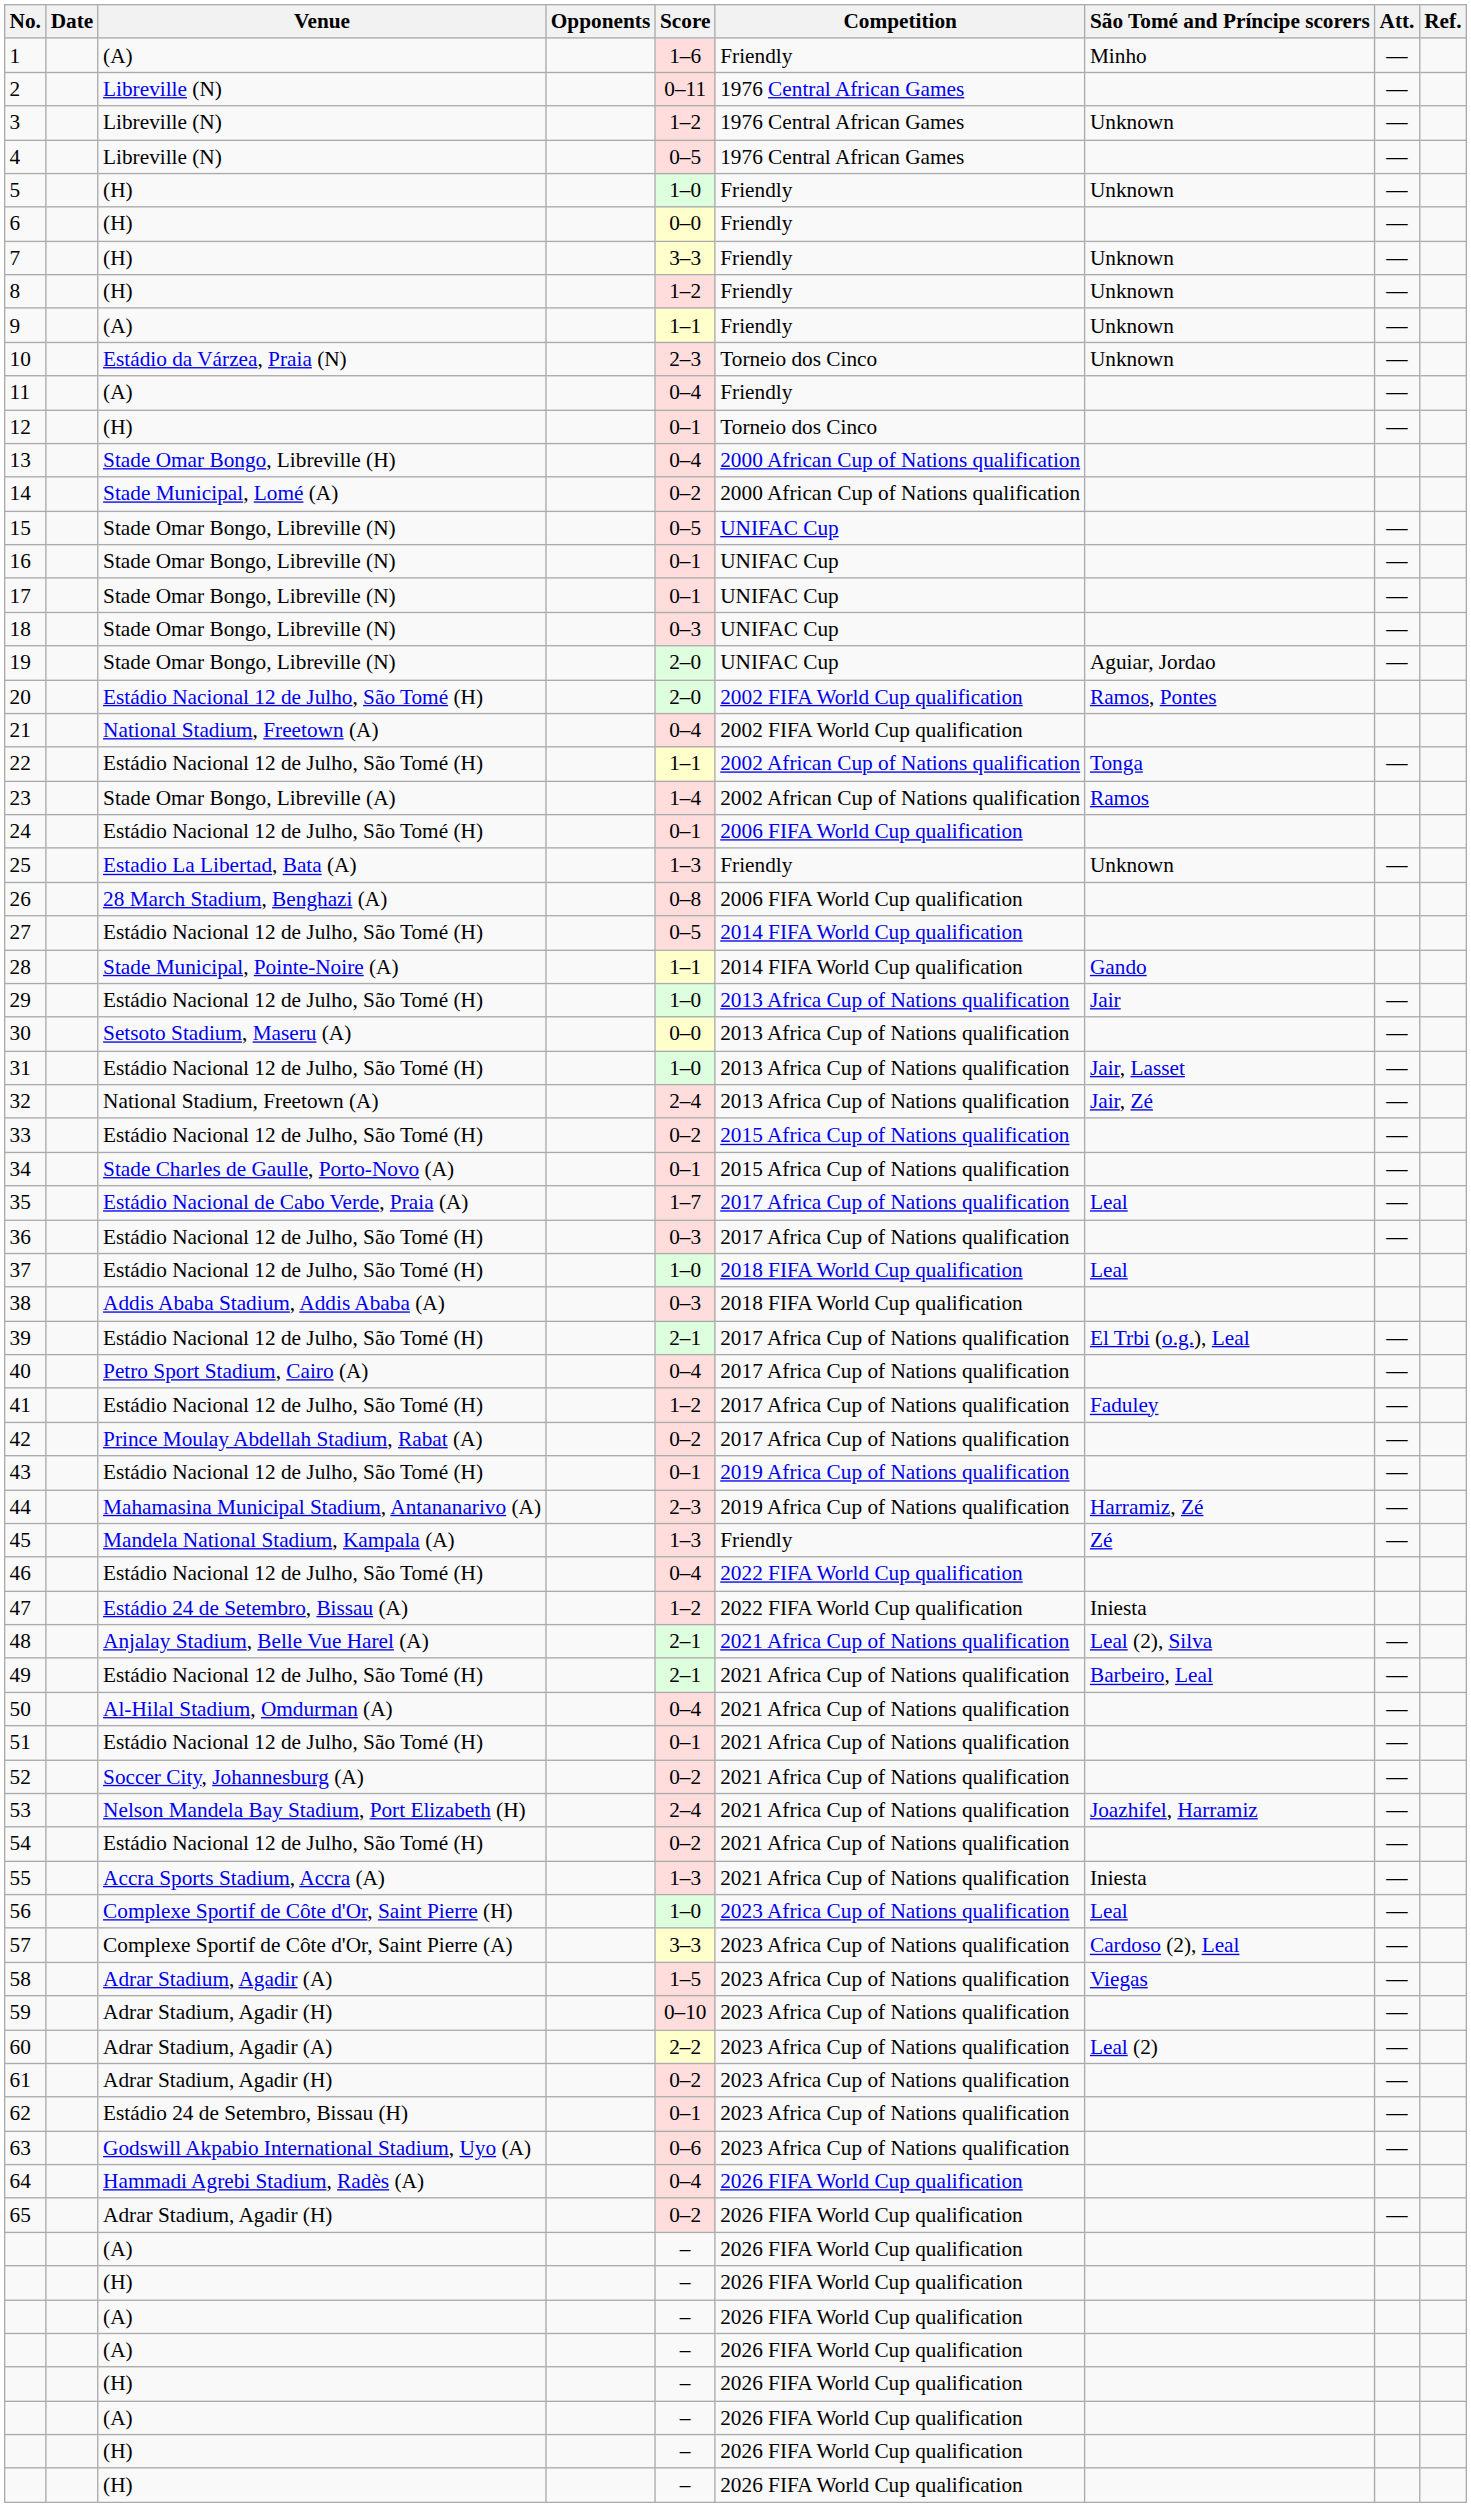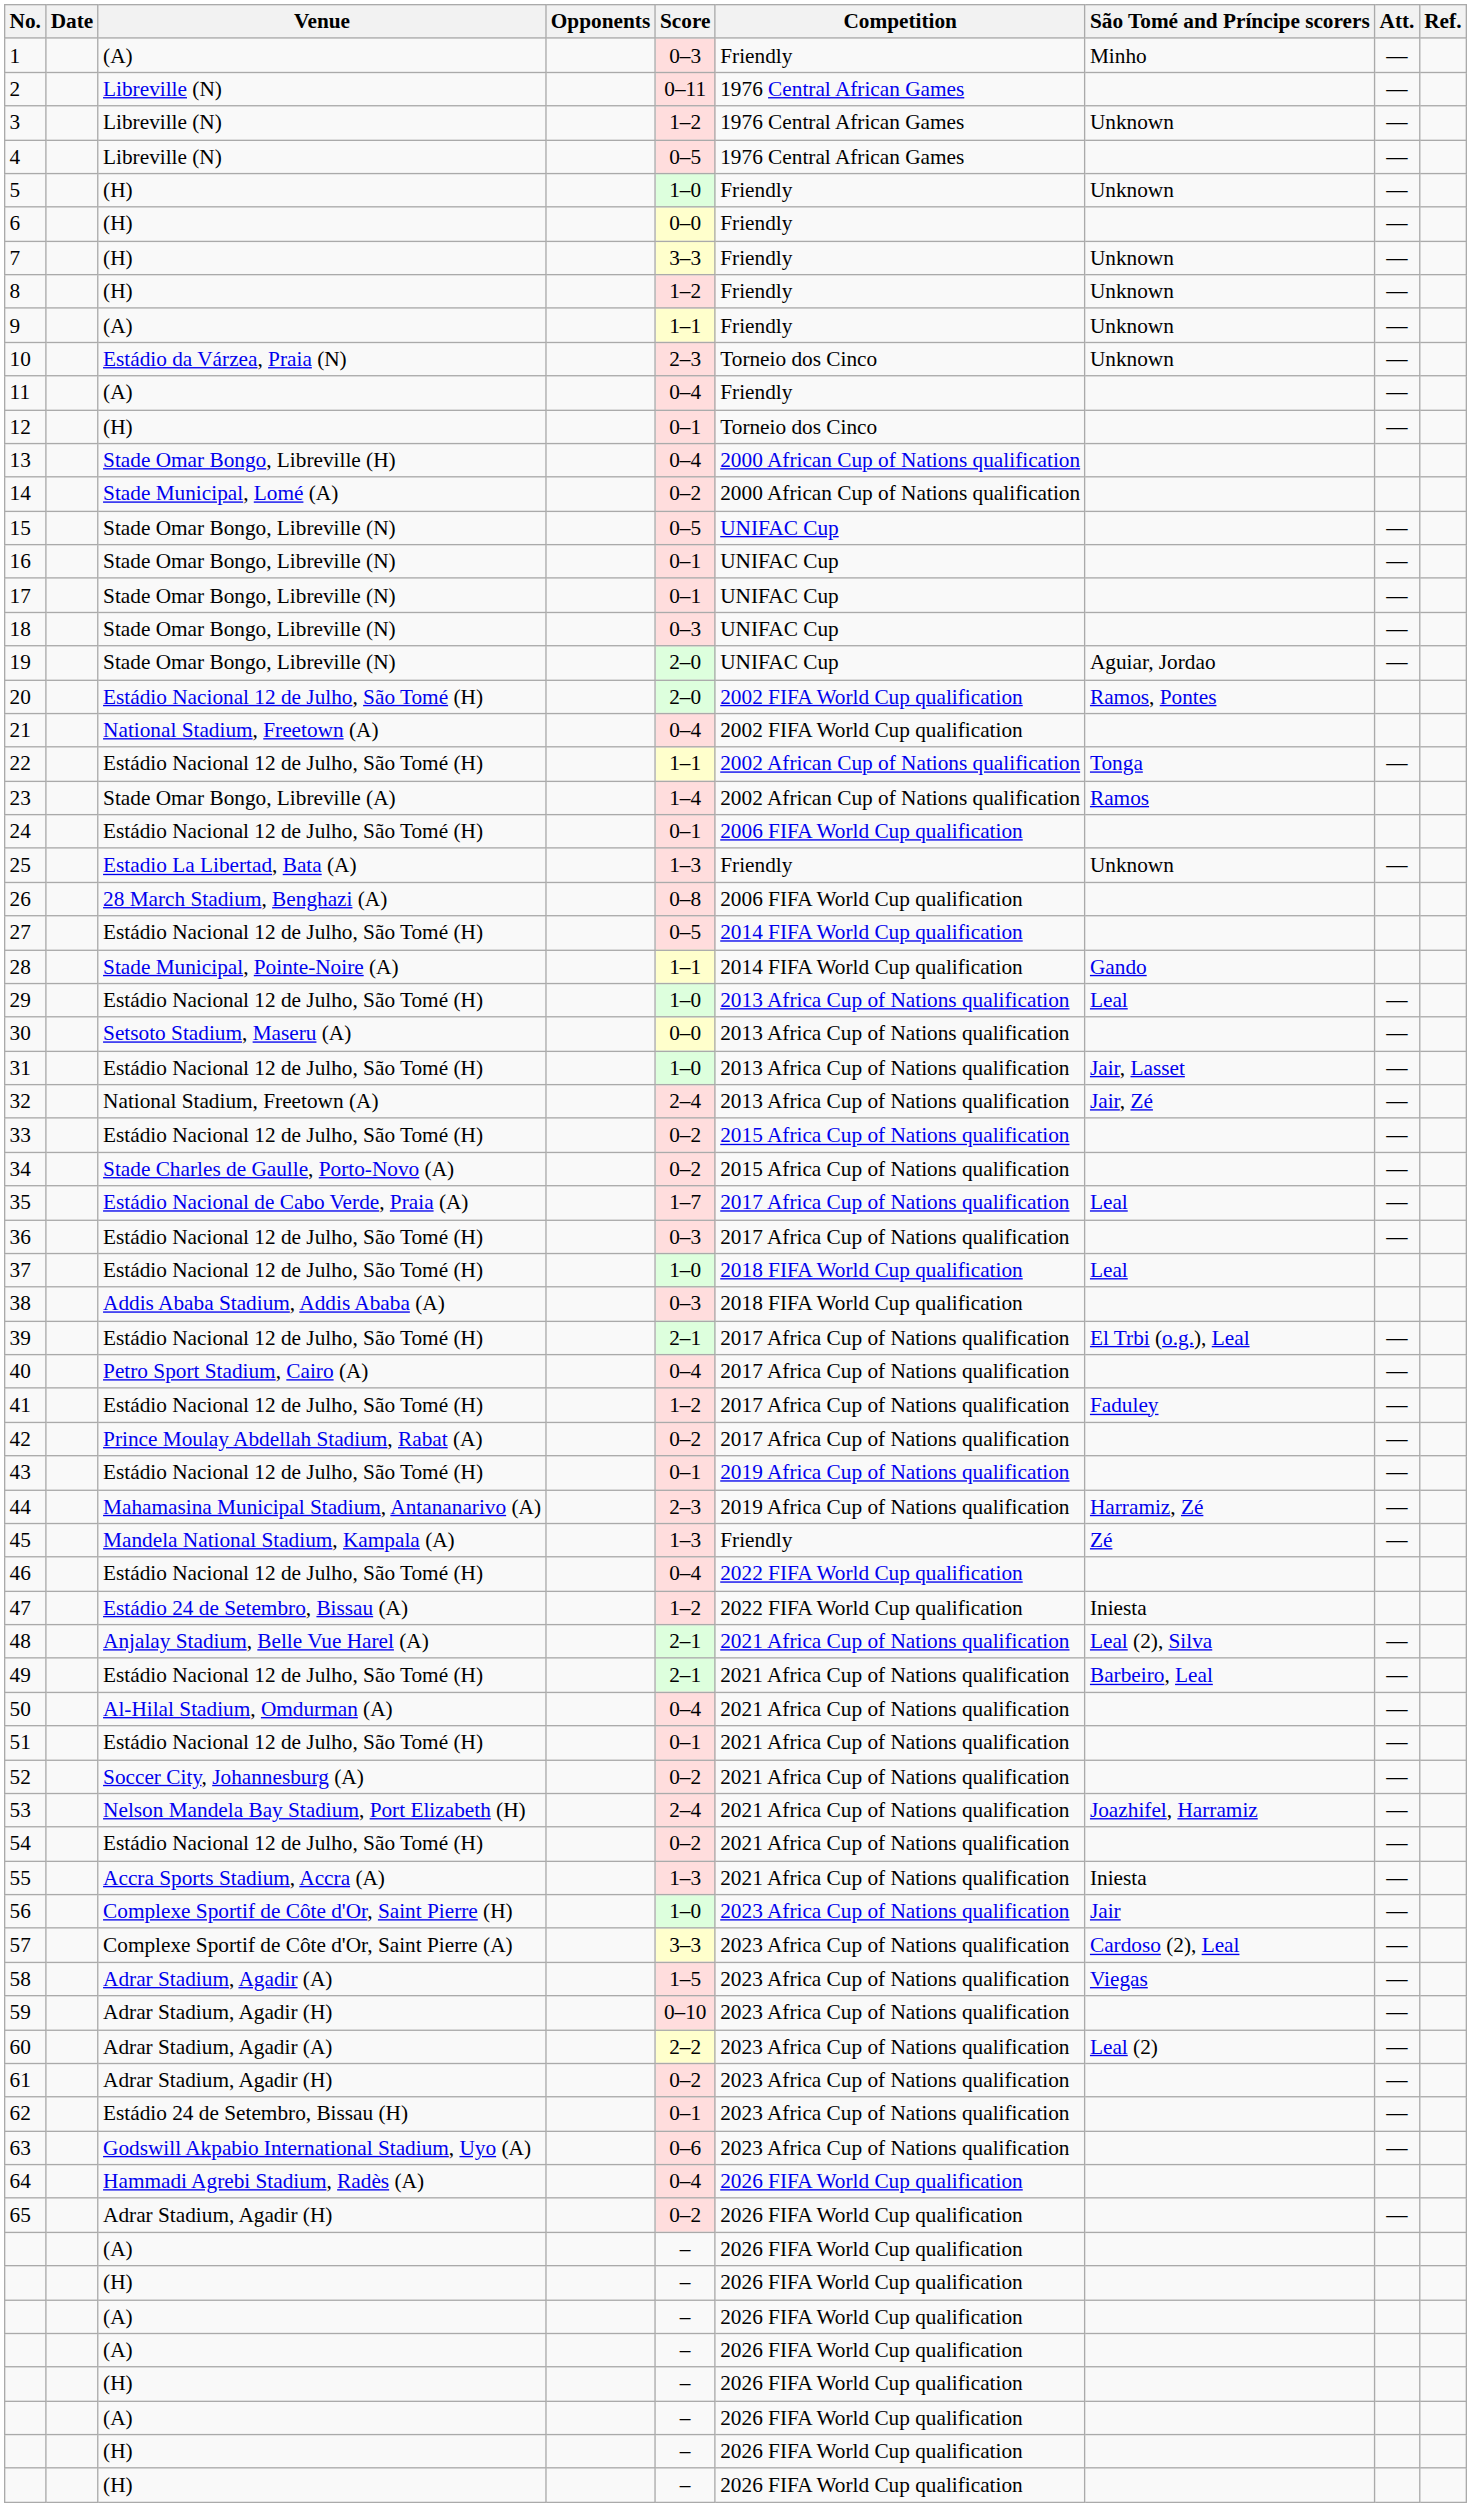1 | Score: 1–6 -> 0–3
29 | São Tomé and Príncipe scorers: Jair -> Leal
34 | Score: 0–1 -> 0–2
56 | São Tomé and Príncipe scorers: Leal -> Jair
